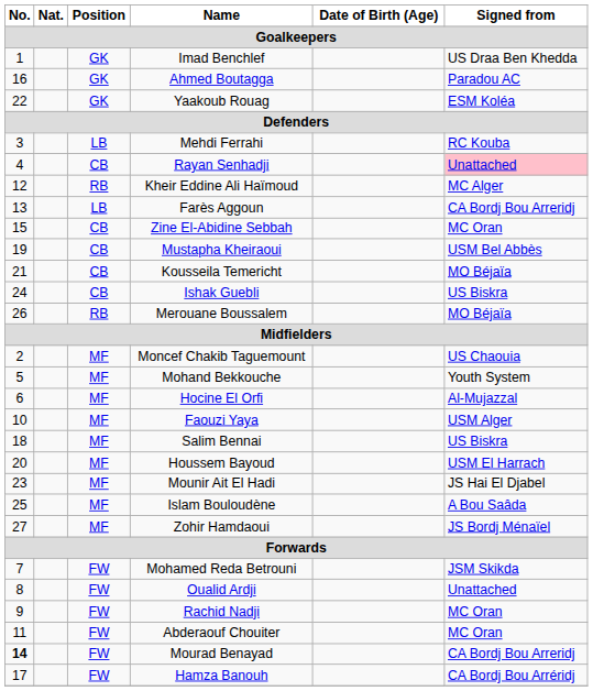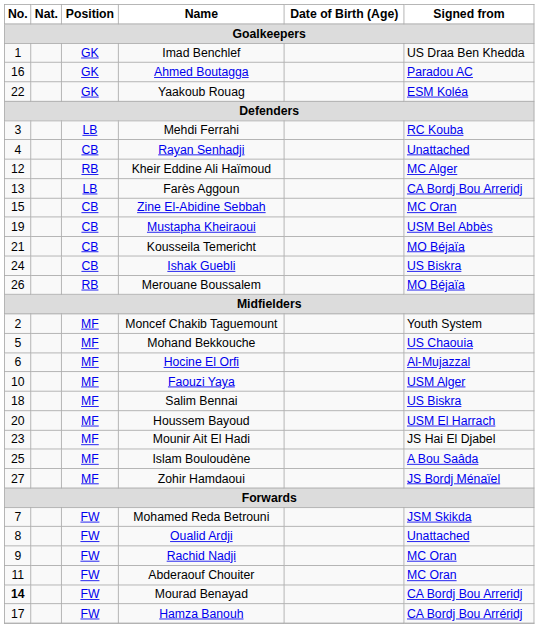Rayan Senhadji | Signed from: pink background -> no background
Moncef Chakib Taguemount | Signed from: US Chaouia -> Youth System
Mohand Bekkouche | Signed from: Youth System -> US Chaouia
